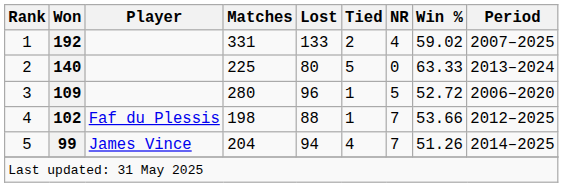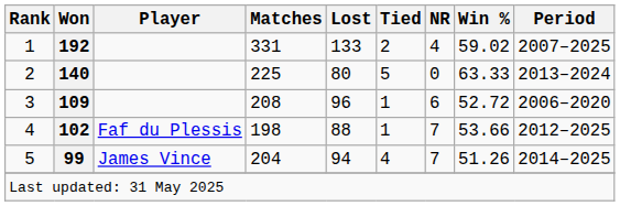3 | Matches: 280 -> 208
3 | NR: 5 -> 6
